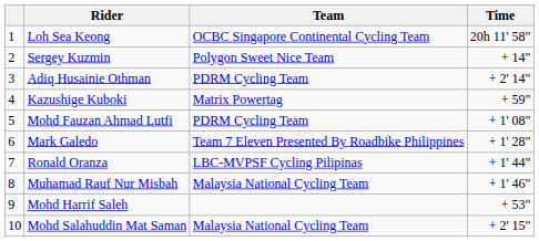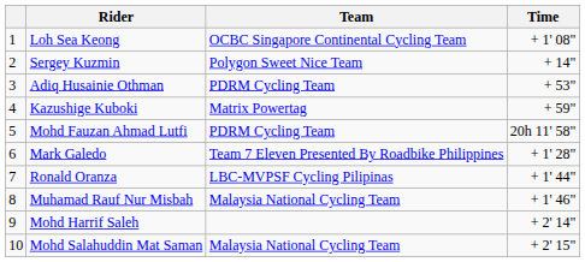Loh Sea Keong | Time: 20h 11' 58" -> + 1' 08"
Adiq Husainie Othman | Time: + 2' 14" -> + 53"
Mohd Fauzan Ahmad Lutfi | Time: + 1' 08" -> 20h 11' 58"
Mohd Harrif Saleh | Time: + 53" -> + 2' 14"
